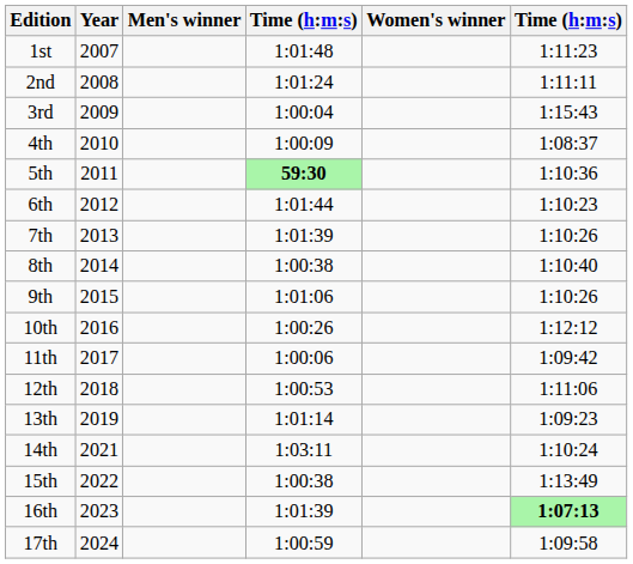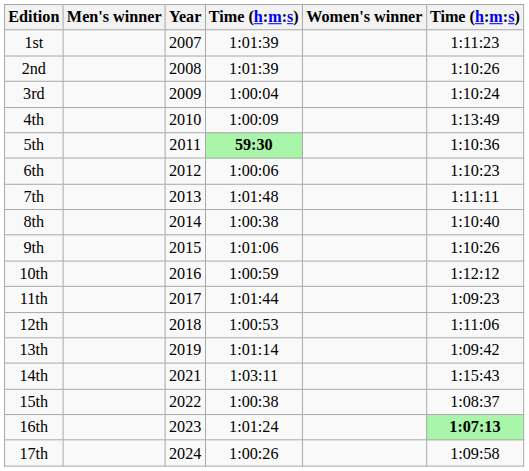columns swapped: Year <-> Men's winner
1st | column 4: 1:01:48 -> 1:01:39
2nd | column 4: 1:01:24 -> 1:01:39
2nd | column 6: 1:11:11 -> 1:10:26
3rd | column 6: 1:15:43 -> 1:10:24
4th | column 6: 1:08:37 -> 1:13:49
6th | column 4: 1:01:44 -> 1:00:06
7th | column 4: 1:01:39 -> 1:01:48
7th | column 6: 1:10:26 -> 1:11:11
10th | column 4: 1:00:26 -> 1:00:59
11th | column 4: 1:00:06 -> 1:01:44
11th | column 6: 1:09:42 -> 1:09:23
13th | column 6: 1:09:23 -> 1:09:42
14th | column 6: 1:10:24 -> 1:15:43
15th | column 6: 1:13:49 -> 1:08:37
16th | column 4: 1:01:39 -> 1:01:24
17th | column 4: 1:00:59 -> 1:00:26
